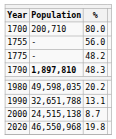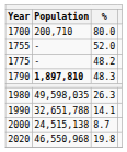1755 | %: 56.0 -> 52.0
1980 | %: 20.2 -> 26.3
1990 | %: 13.1 -> 14.1
